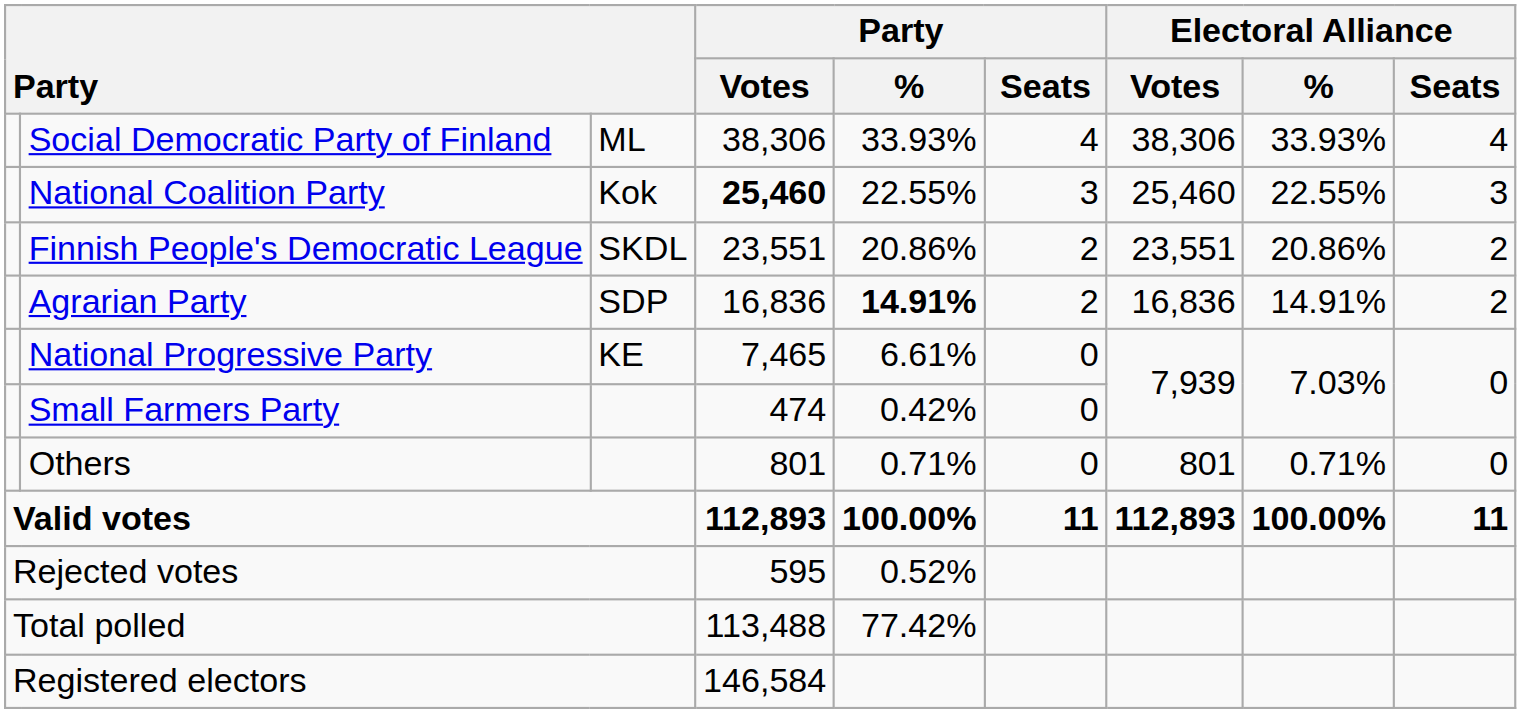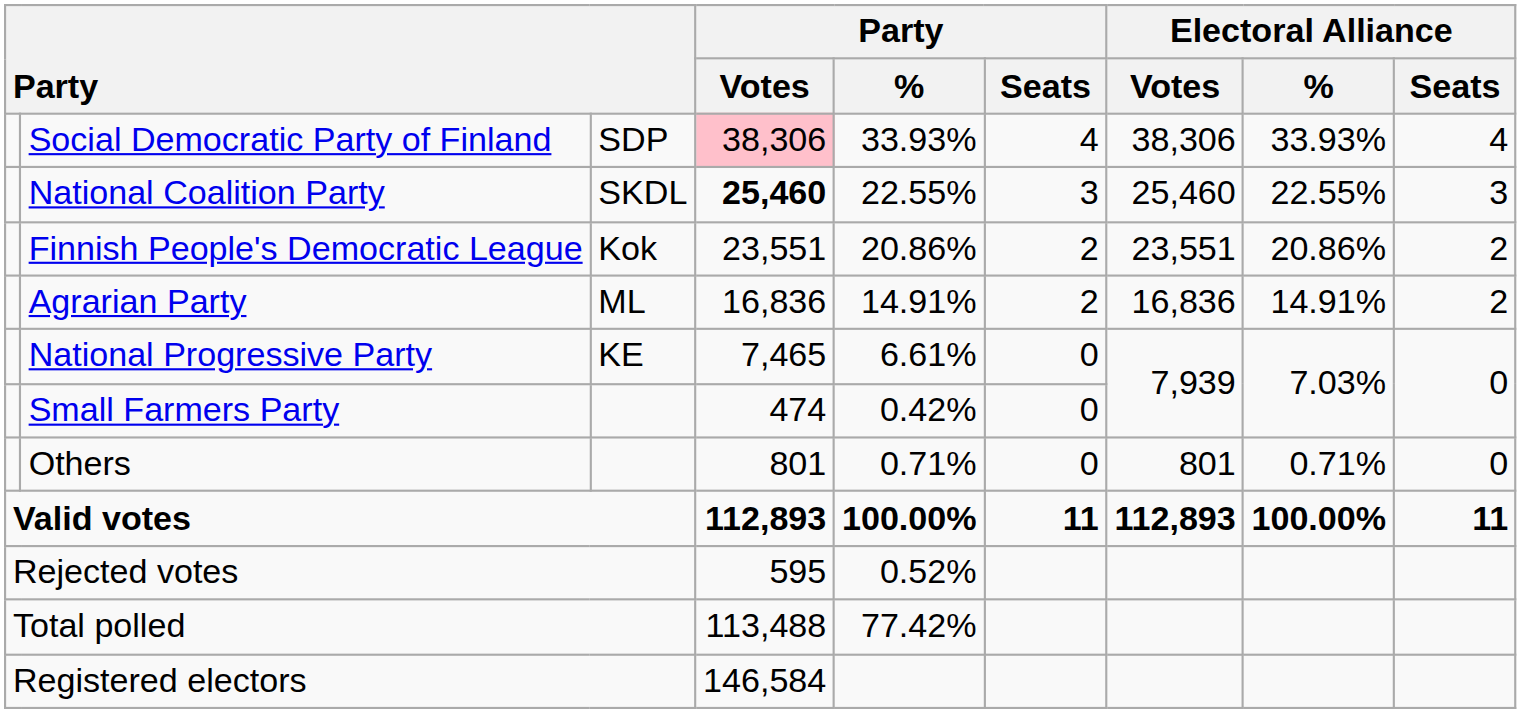Social Democratic Party of Finland | column 3: ML -> SDP
Social Democratic Party of Finland | Party / Votes: no background -> pink background
National Coalition Party | column 3: Kok -> SKDL
Finnish People's Democratic League | column 3: SKDL -> Kok
Agrarian Party | column 3: SDP -> ML
Agrarian Party | Party / %: bold -> normal
